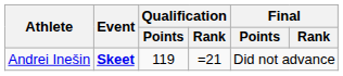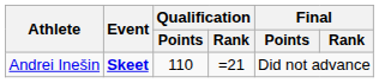Andrei Inešin | Qualification / Points: 119 -> 110
